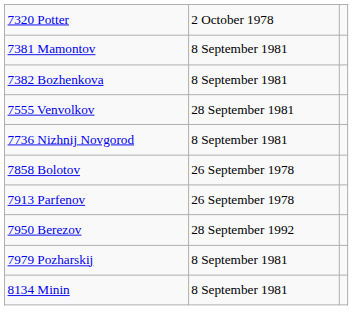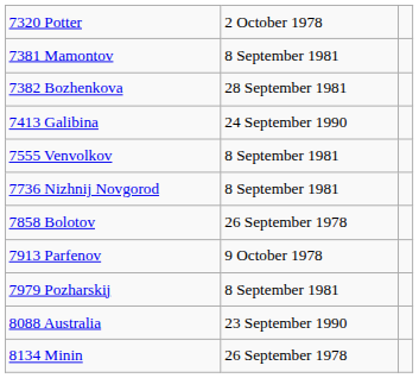7382 Bozhenkova | column 2: 8 September 1981 -> 28 September 1981
+ row: 7413 Galibina | 24 September 1990
7555 Venvolkov | column 2: 28 September 1981 -> 8 September 1981
7913 Parfenov | column 2: 26 September 1978 -> 9 October 1978
- row: 7950 Berezov | 28 September 1992
+ row: 8088 Australia | 23 September 1990
8134 Minin | column 2: 8 September 1981 -> 26 September 1978
